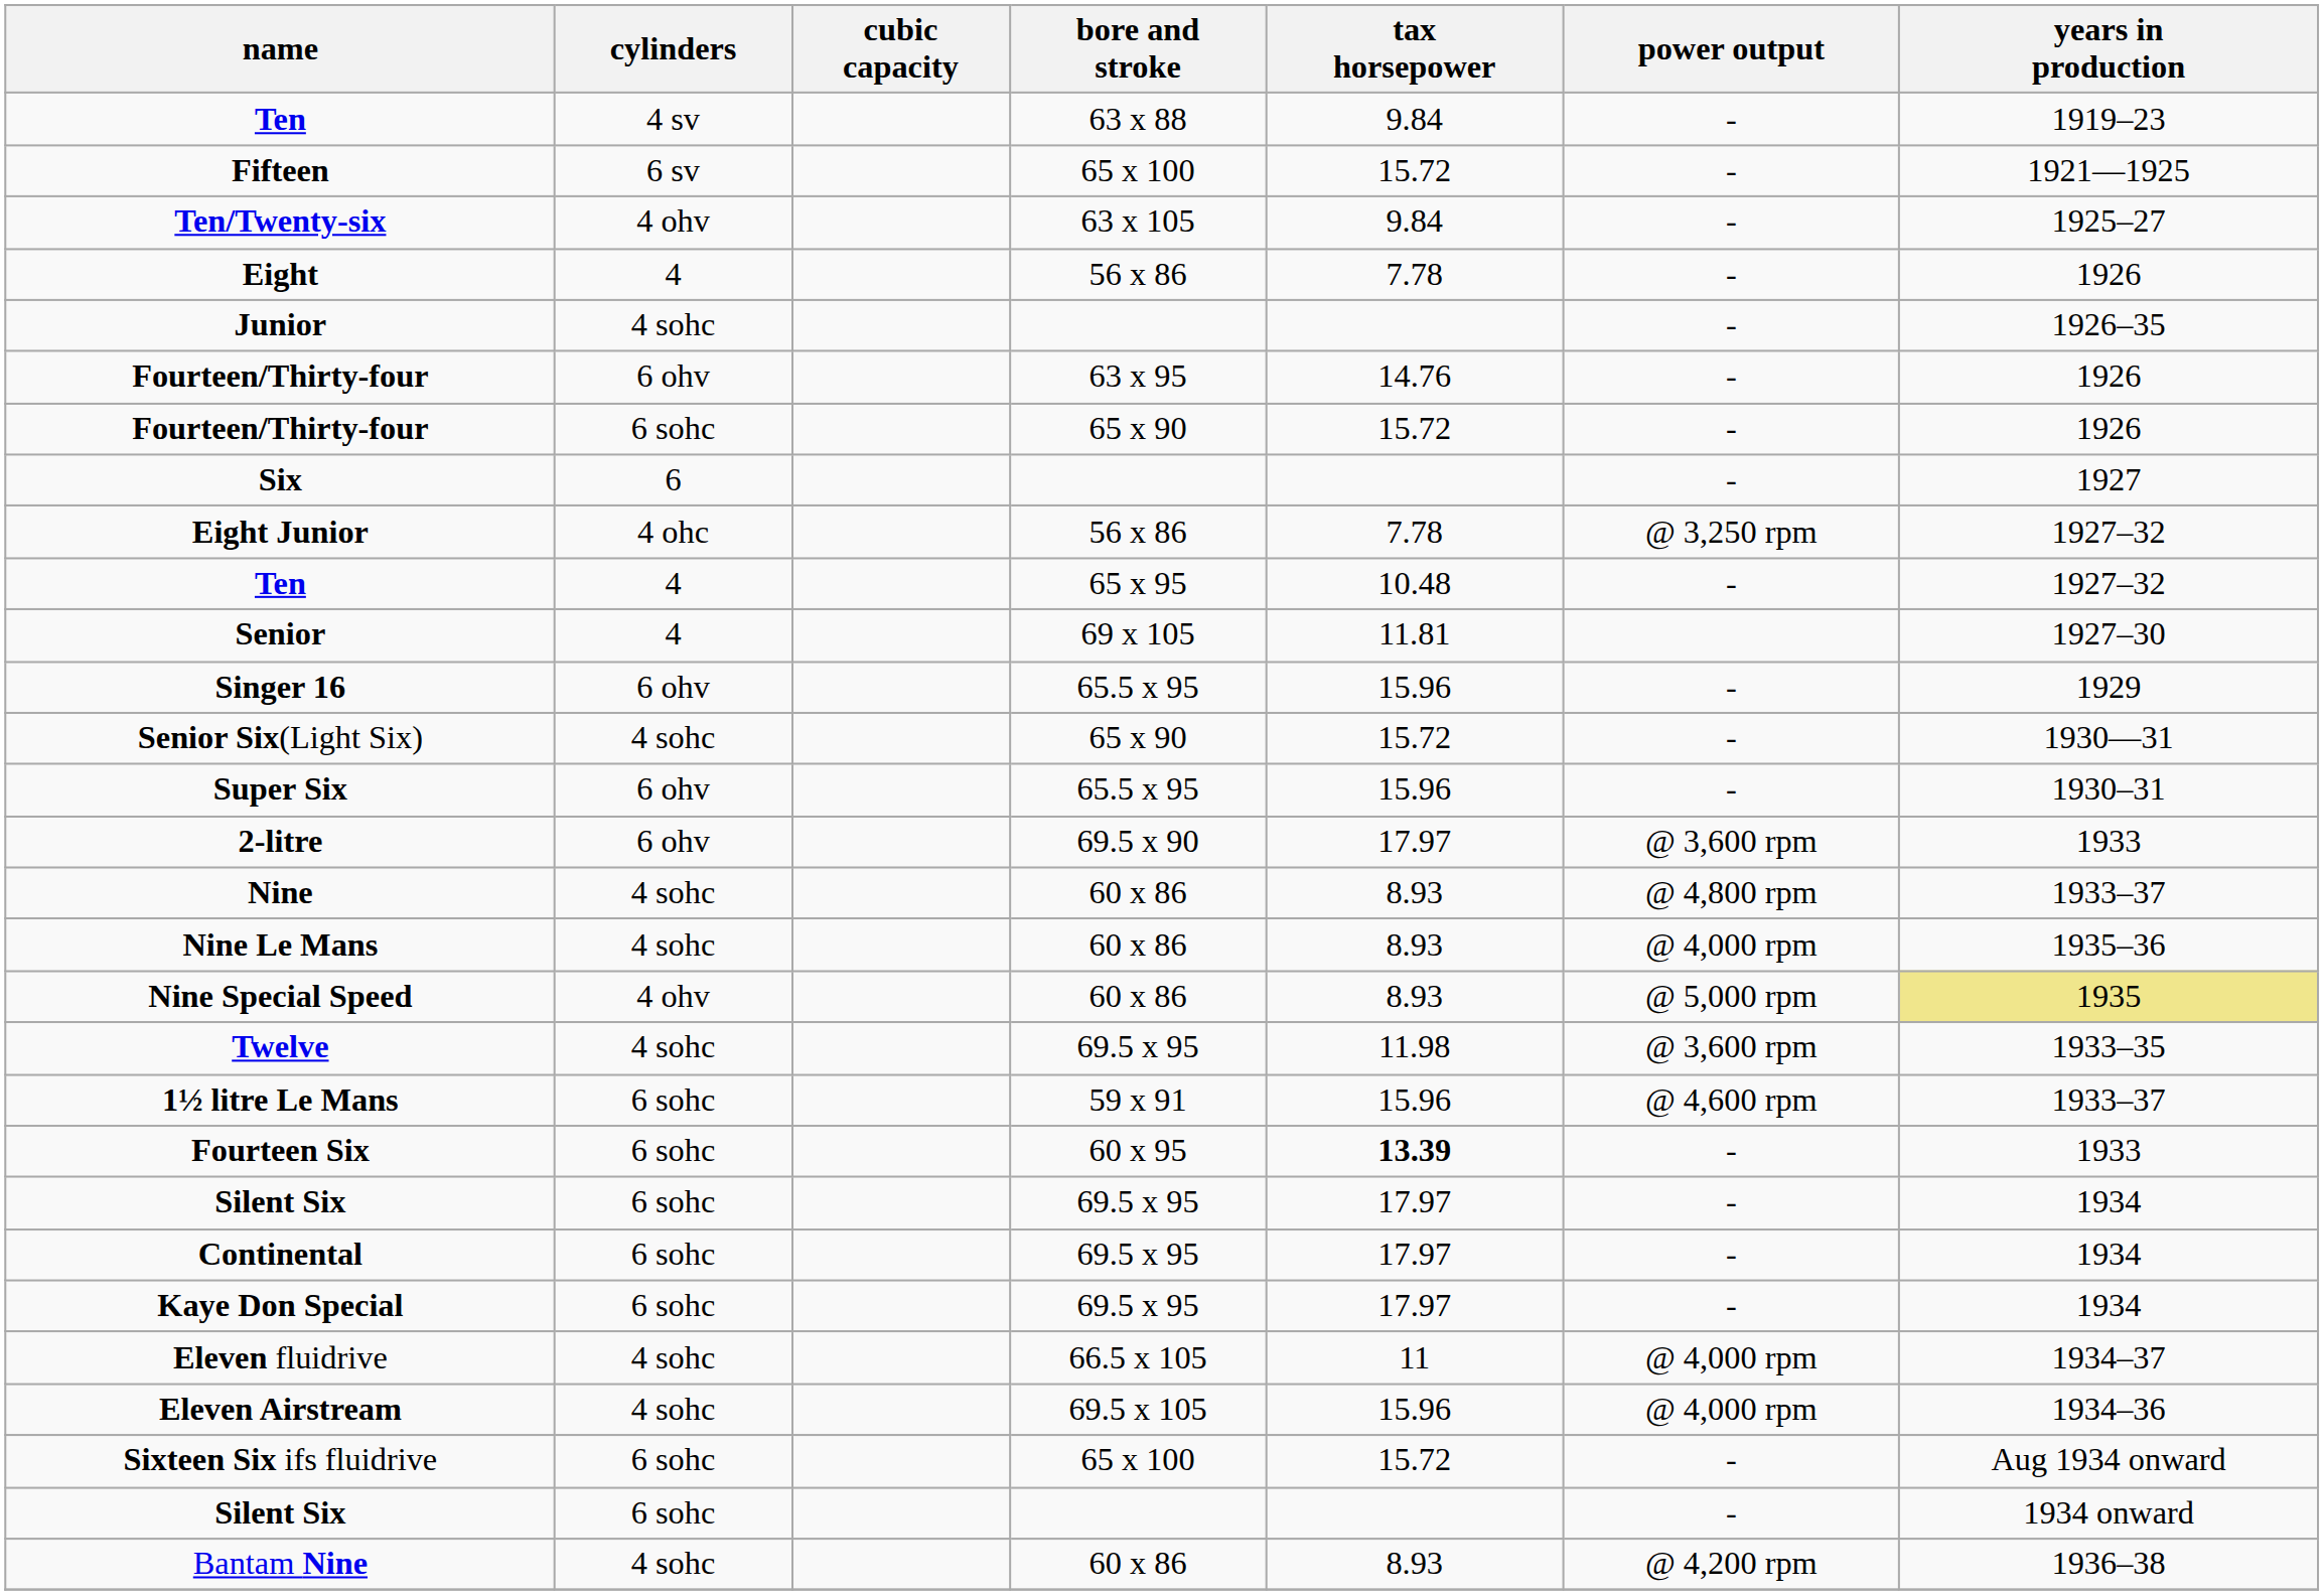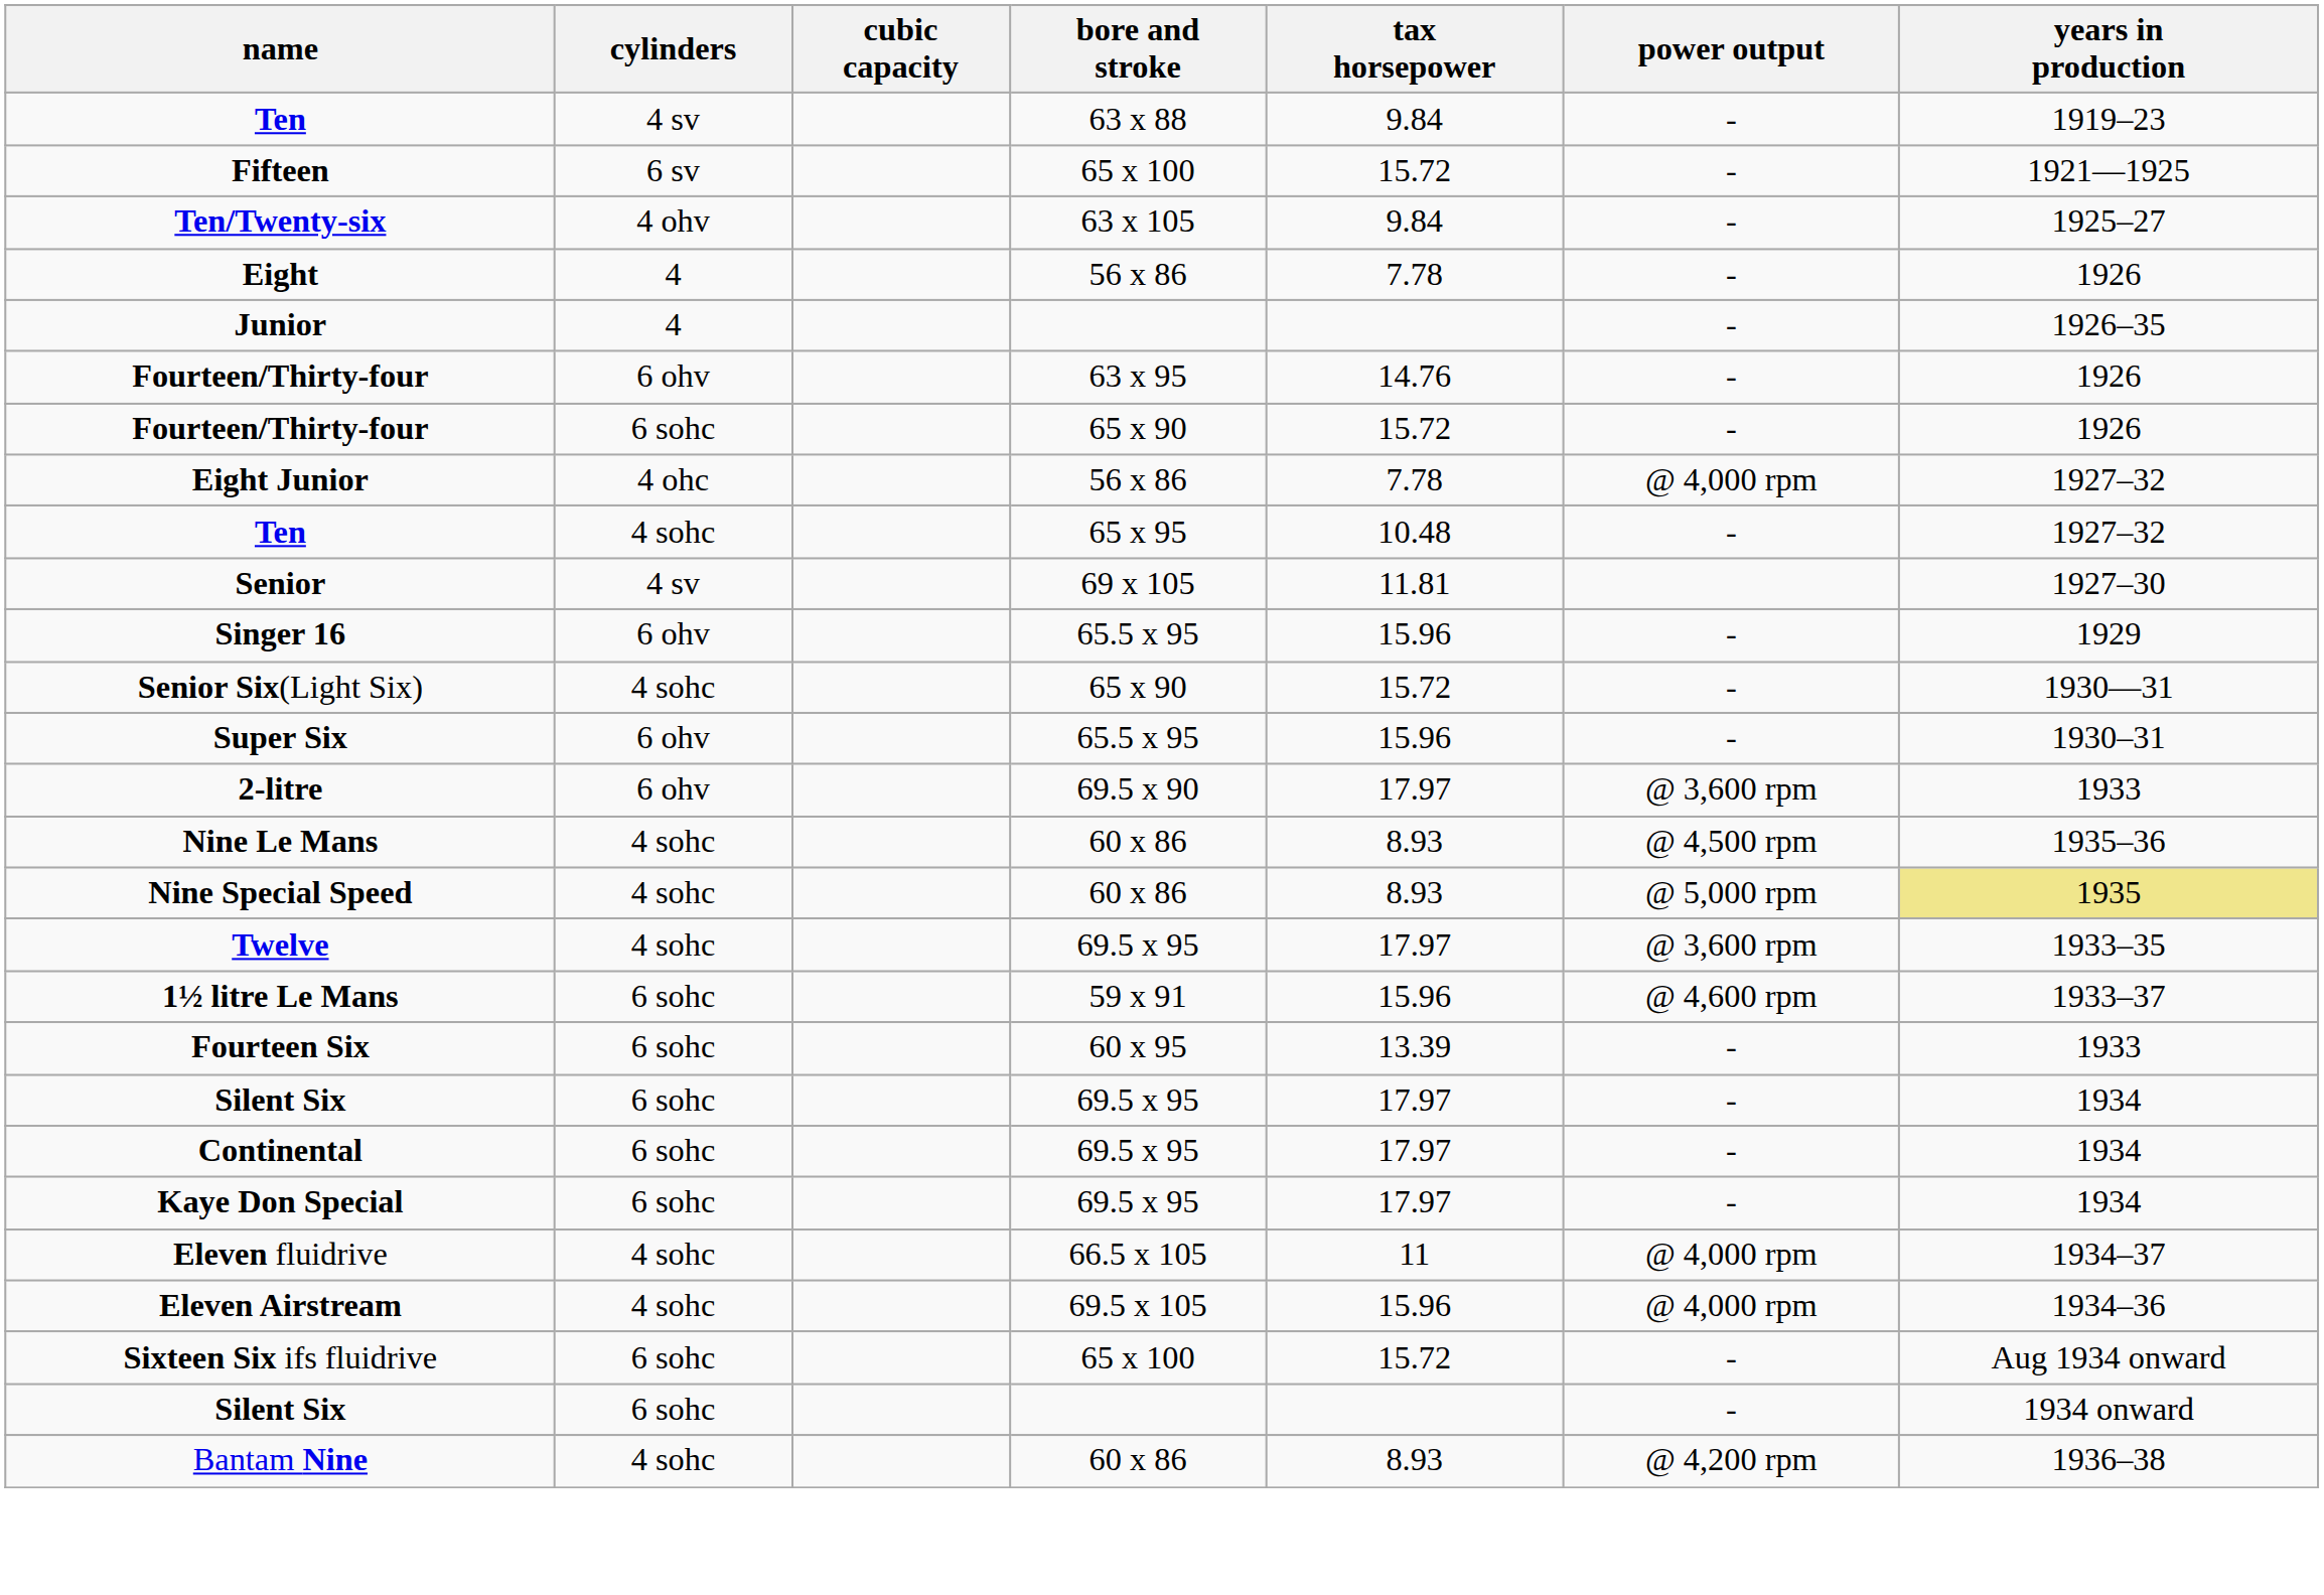Junior | cylinders: 4 sohc -> 4
- row: Six | 6 | - | 1927
Eight Junior | power output: @ 3,250 rpm -> @ 4,000 rpm
Ten / 65 x 95 | cylinders: 4 -> 4 sohc
Senior | cylinders: 4 -> 4 sv
- row: Nine | 4 sohc | 60 x 86 | 8.93 | @ 4,800 rpm | 1933–37
Nine Le Mans | power output: @ 4,000 rpm -> @ 4,500 rpm
Nine Special Speed | cylinders: 4 ohv -> 4 sohc
Twelve | tax horsepower: 11.98 -> 17.97
Fourteen Six | tax horsepower: bold -> normal
